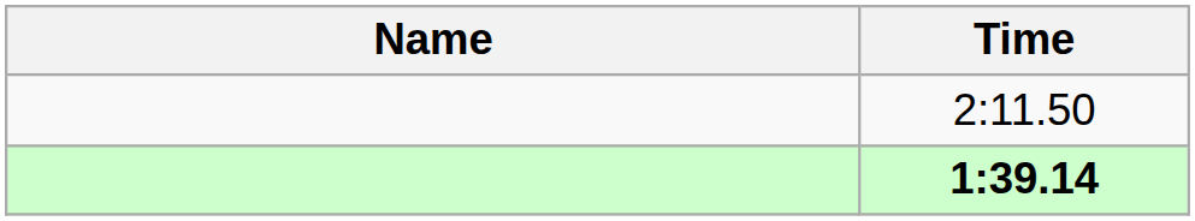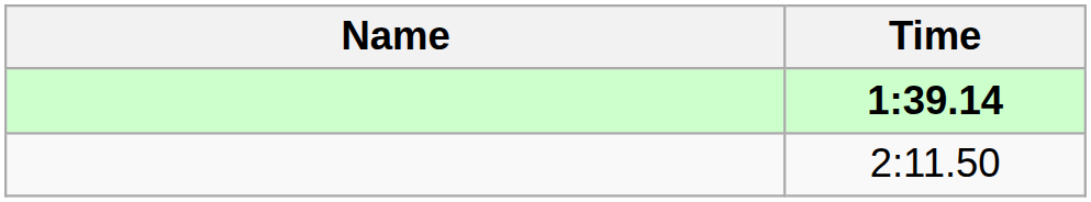rows swapped: 1:39.14 <-> 2:11.50
